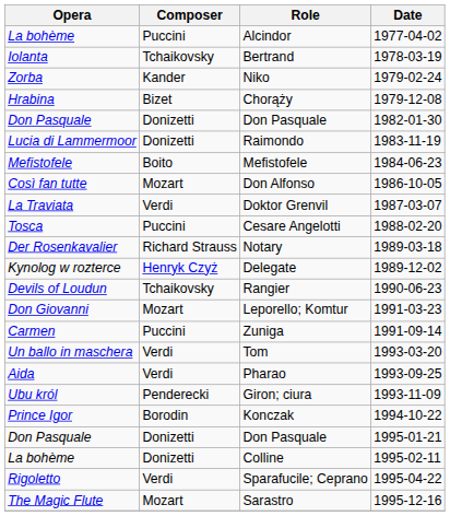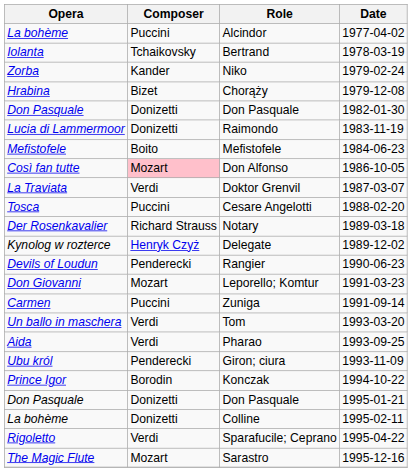Don Alfonso | Composer: no background -> pink background
Rangier | Composer: Tchaikovsky -> Penderecki
